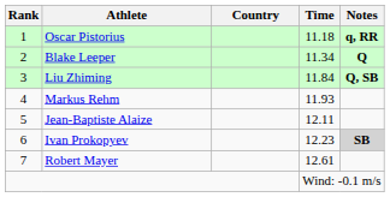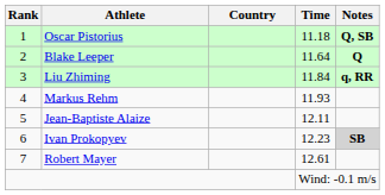Oscar Pistorius | Notes: q, RR -> Q, SB
Blake Leeper | Time: 11.34 -> 11.64
Liu Zhiming | Notes: Q, SB -> q, RR
